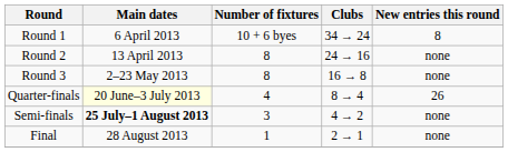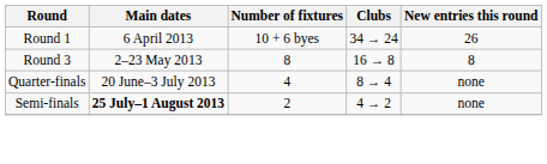Round 1 | New entries this round: 8 -> 26
- row: Round 2 | 13 April 2013 | 8 | 24 → 16 | none
Round 3 | New entries this round: none -> 8
Quarter-finals | Main dates: lightyellow background -> no background
Quarter-finals | New entries this round: 26 -> none
Semi-finals | Number of fixtures: 3 -> 2
- row: Final | 28 August 2013 | 1 | 2 → 1 | none
